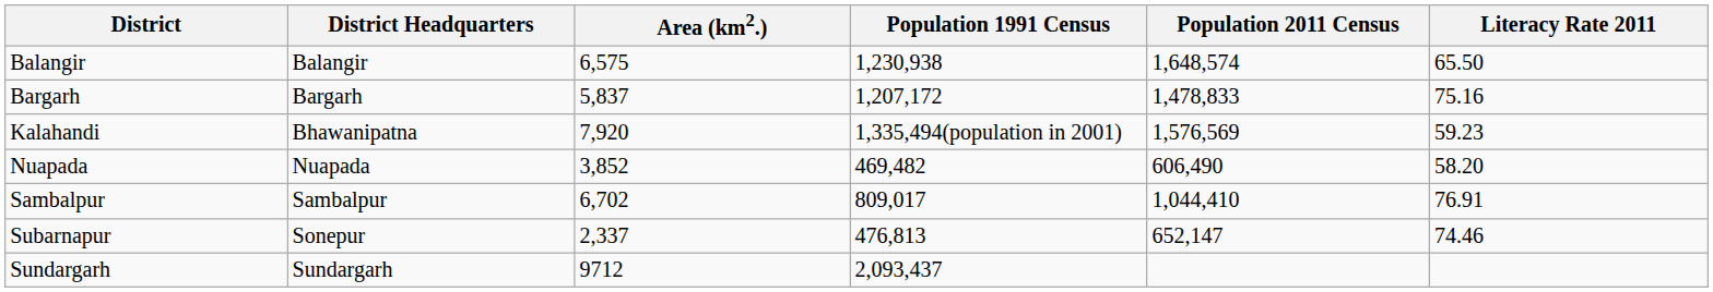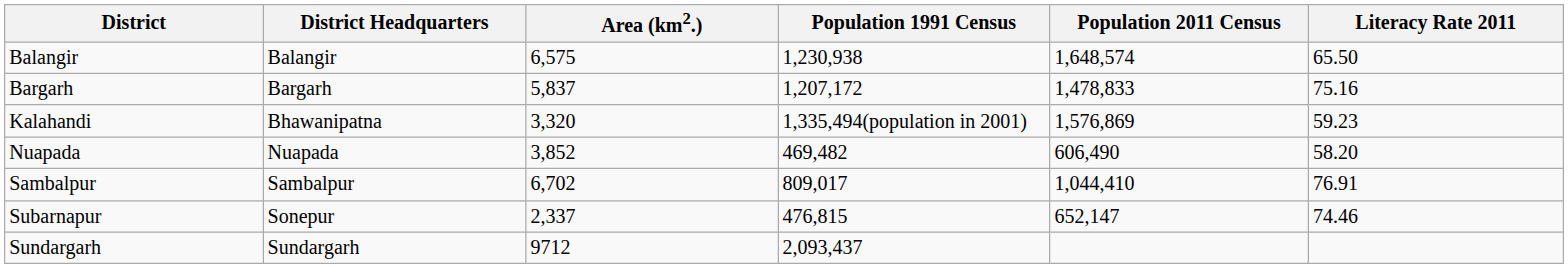Kalahandi | Area (km2.): 7,920 -> 3,320
Kalahandi | Population 2011 Census: 1,576,569 -> 1,576,869
Subarnapur | Population 1991 Census: 476,813 -> 476,815
